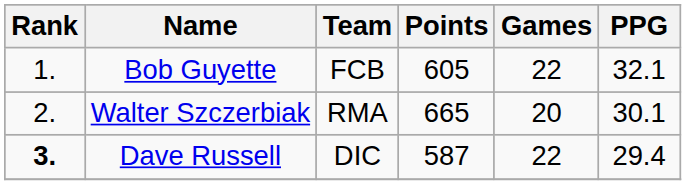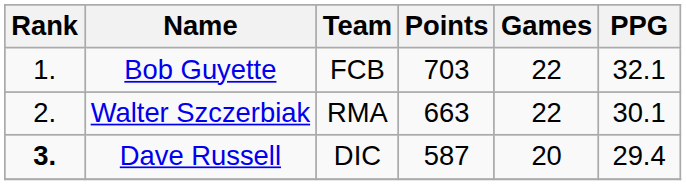Bob Guyette | Points: 605 -> 703
Walter Szczerbiak | Points: 665 -> 663
Walter Szczerbiak | Games: 20 -> 22
Dave Russell | Games: 22 -> 20
